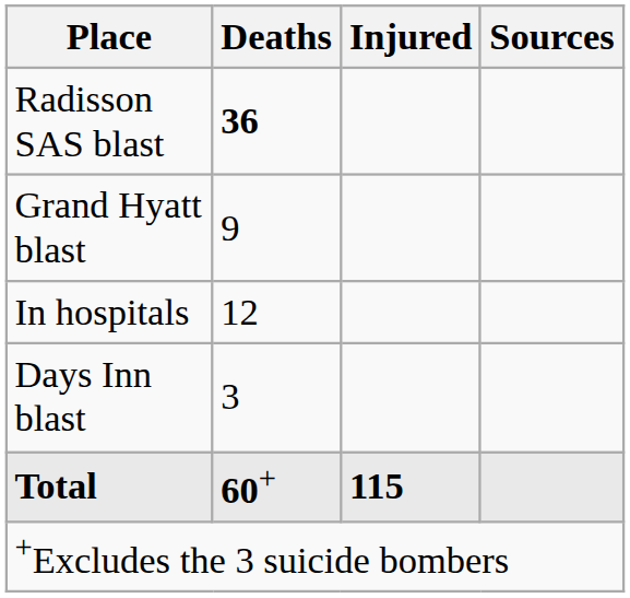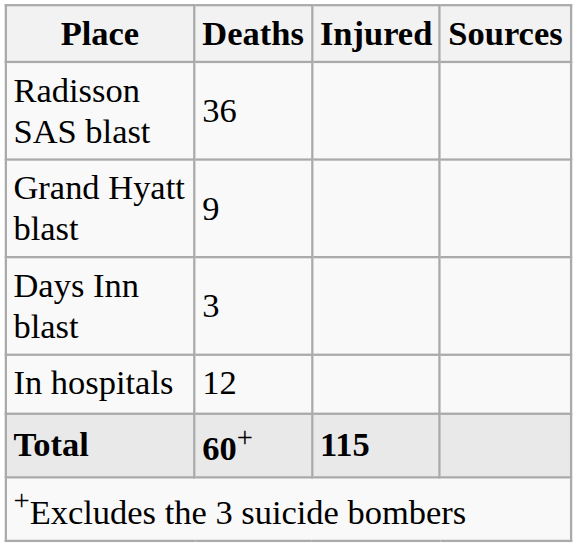Radisson SAS blast | Deaths: bold -> normal
rows swapped: Days Inn blast <-> In hospitals
